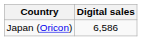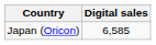Japan (Oricon) | Digital sales: 6,586 -> 6,585
